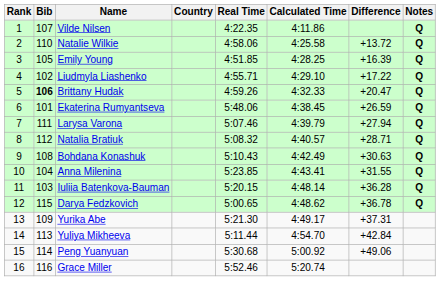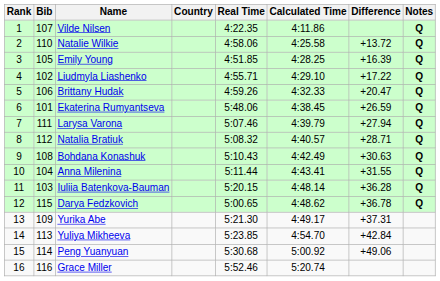Brittany Hudak | Bib: bold -> normal
Anna Milenina | Real Time: 5:23.85 -> 5:11.44
Yuliya Mikheeva | Real Time: 5:11.44 -> 5:23.85
